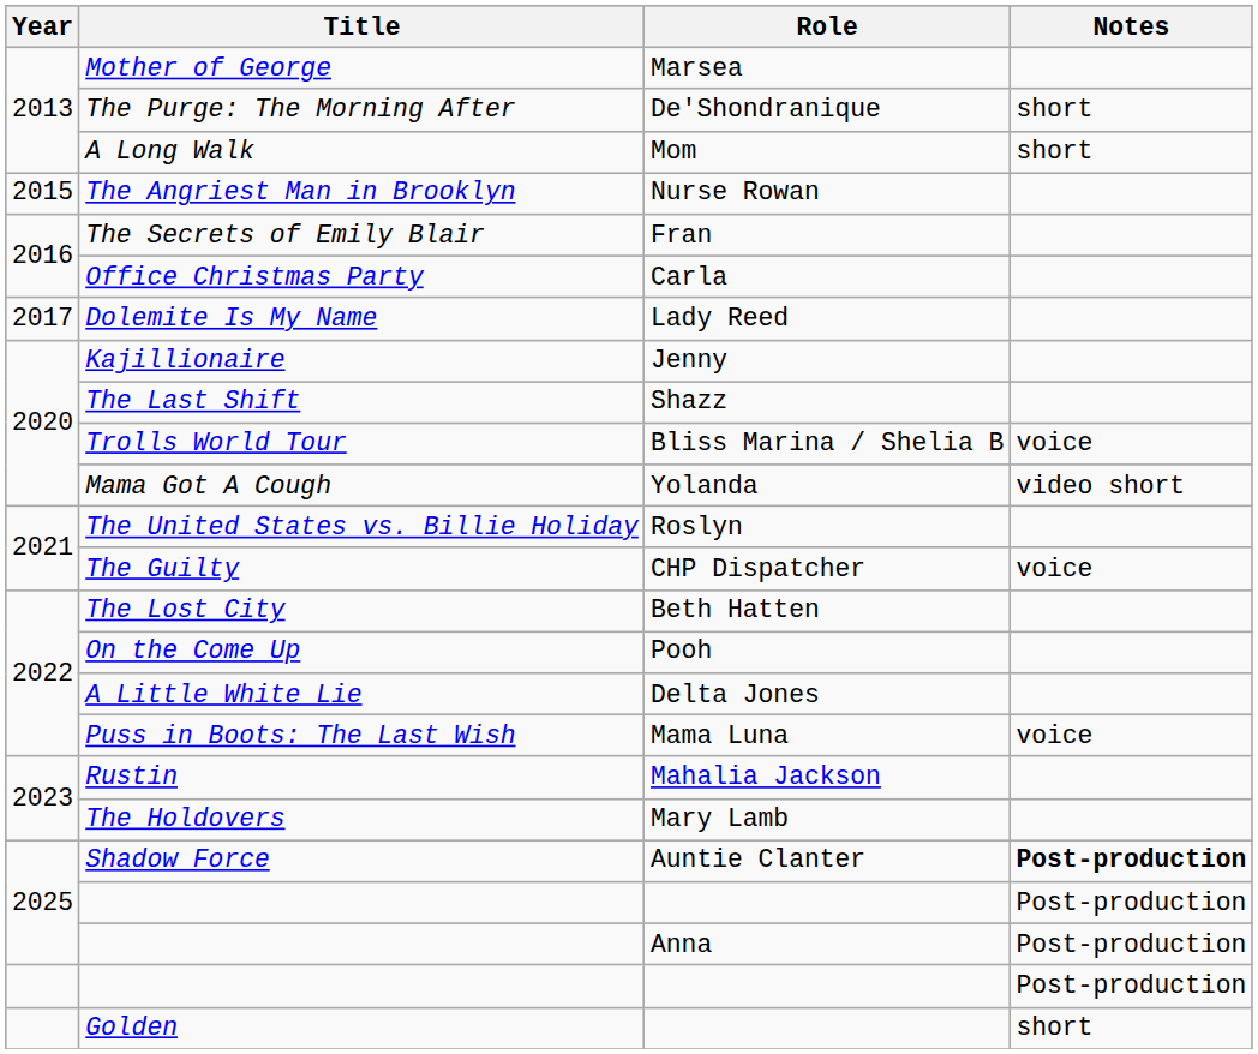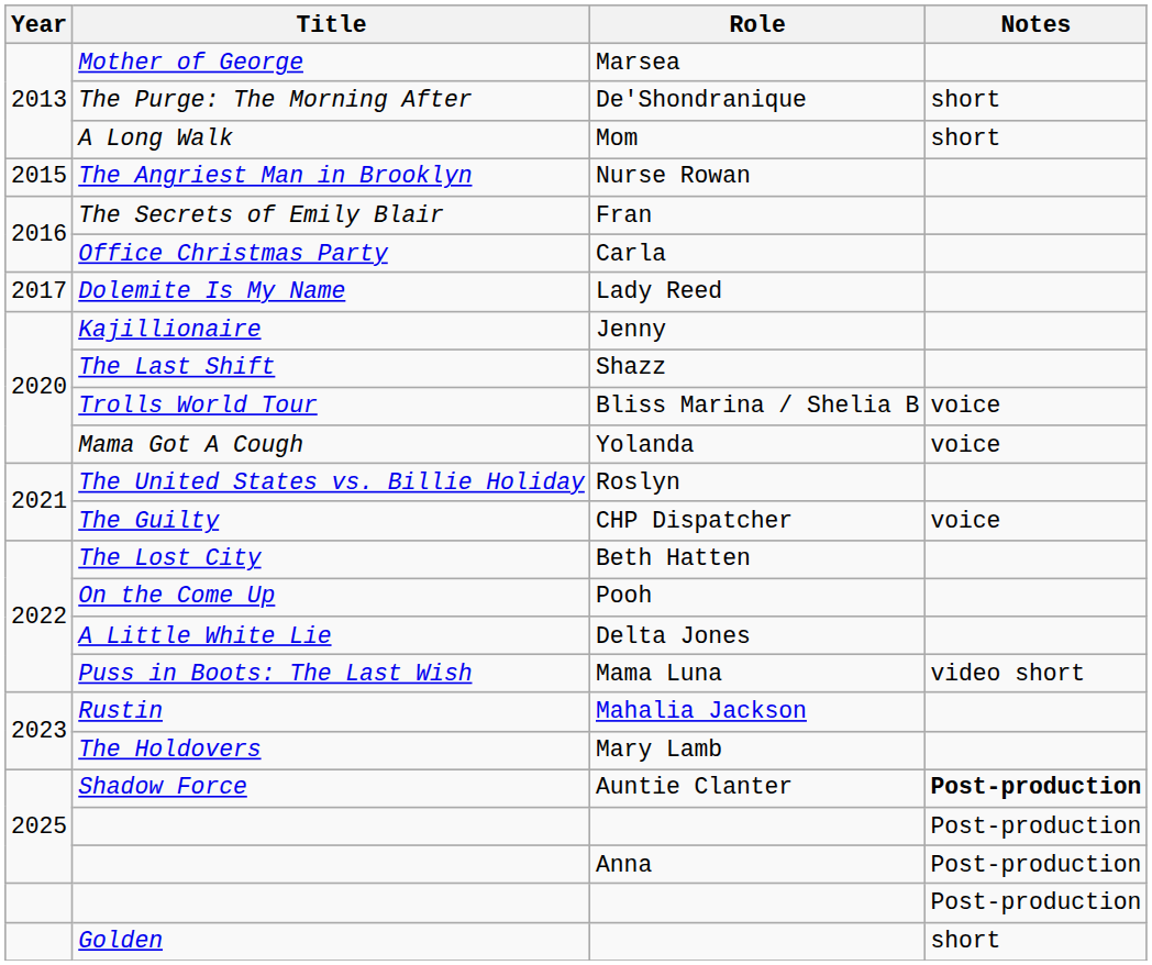Mama Got A Cough | Notes: video short -> voice
Puss in Boots: The Last Wish | Notes: voice -> video short
